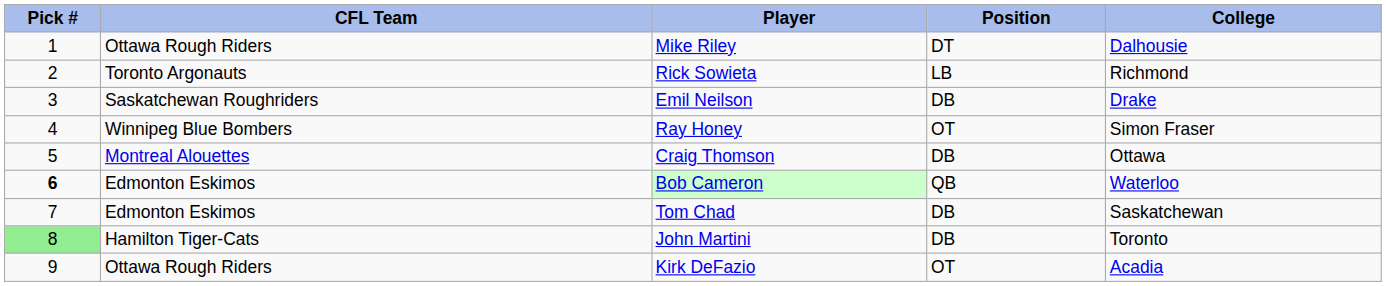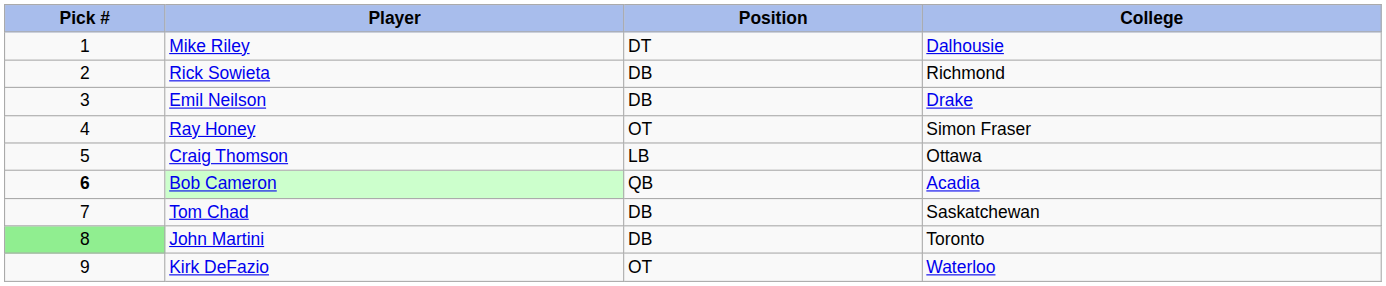- column: CFL Team | Ottawa Rough Riders | Toronto Argonauts | Saskatchewan Roughriders | Winnipeg Blue Bombers | Montreal Alouettes | Edmonton Eskimos | Edmonton Eskimos | Hamilton Tiger-Cats | Ottawa Rough Riders
Rick Sowieta | Position: LB -> DB
Craig Thomson | Position: DB -> LB
Bob Cameron | College: Waterloo -> Acadia
Kirk DeFazio | College: Acadia -> Waterloo
